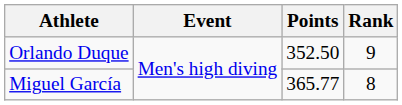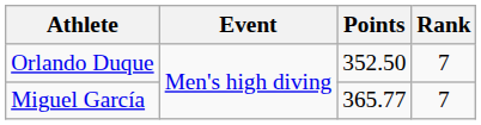Orlando Duque | Rank: 9 -> 7
Miguel García | Rank: 8 -> 7
